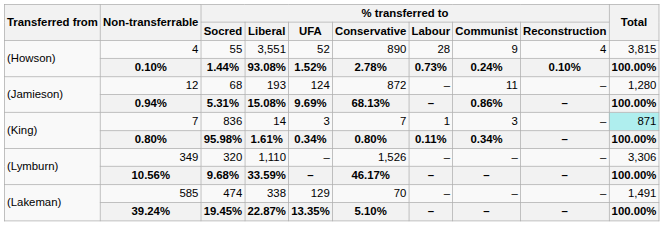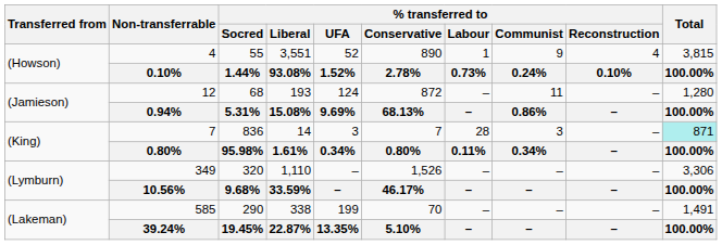(Howson) / 4 | % transferred to / Labour: 28 -> 1
(King) / 7 | % transferred to / Labour: 1 -> 28
(Lakeman) / 585 | % transferred to / Socred: 474 -> 290
(Lakeman) / 585 | % transferred to / UFA: 129 -> 199
